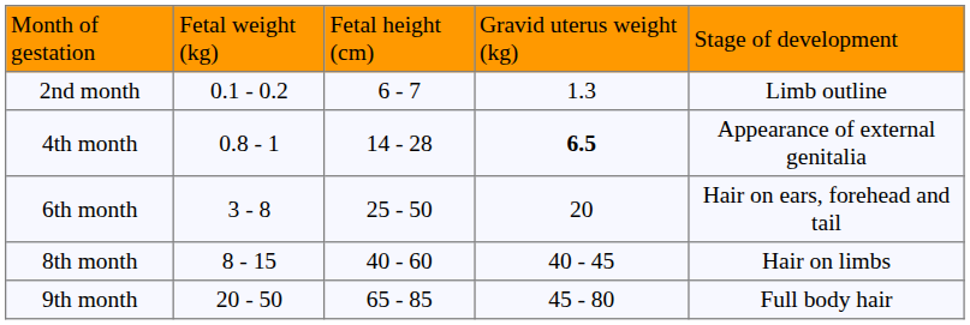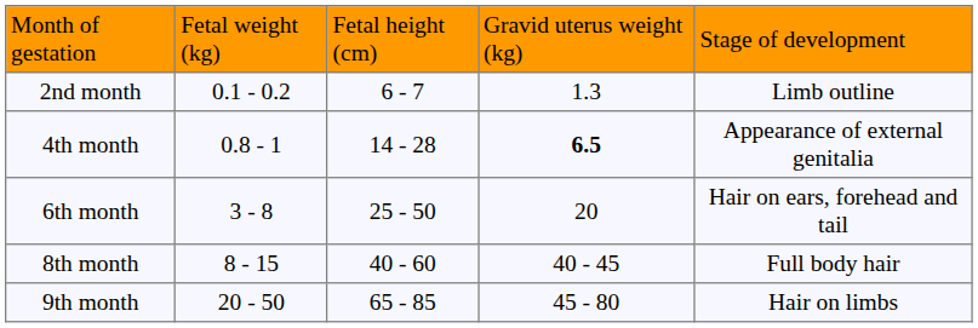8th month | column 5: Hair on limbs -> Full body hair
9th month | column 5: Full body hair -> Hair on limbs
